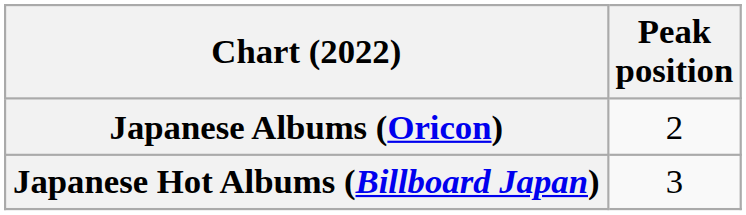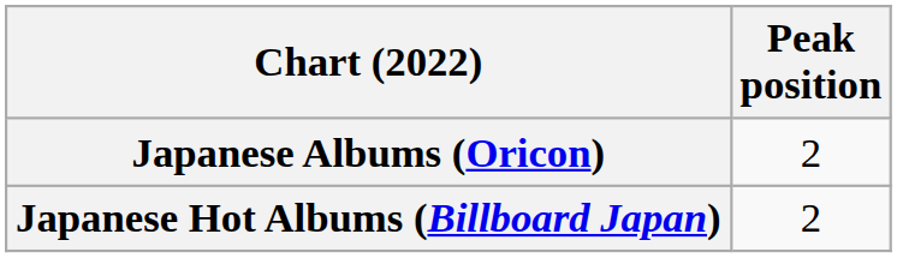Japanese Hot Albums (Billboard Japan) | Peak position: 3 -> 2
